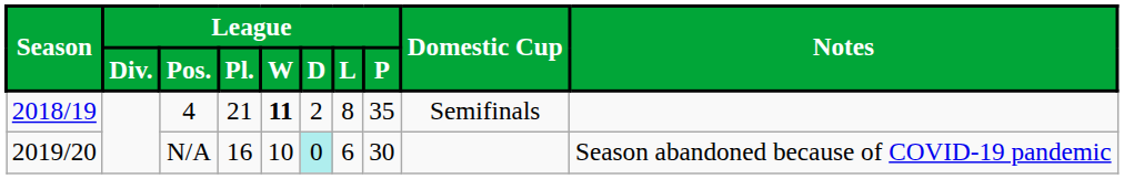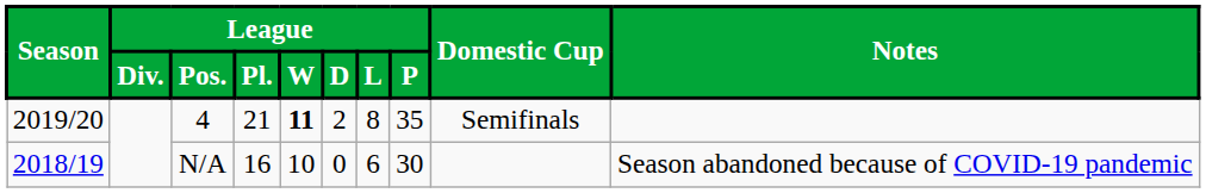4 | Season: 2018/19 -> 2019/20
N/A | Season: 2019/20 -> 2018/19
N/A | League / D: paleturquoise background -> no background
